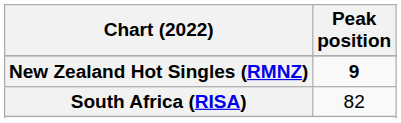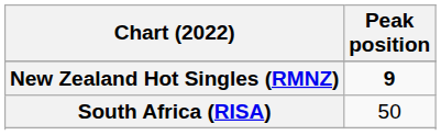South Africa (RISA) | Peak position: 82 -> 50
